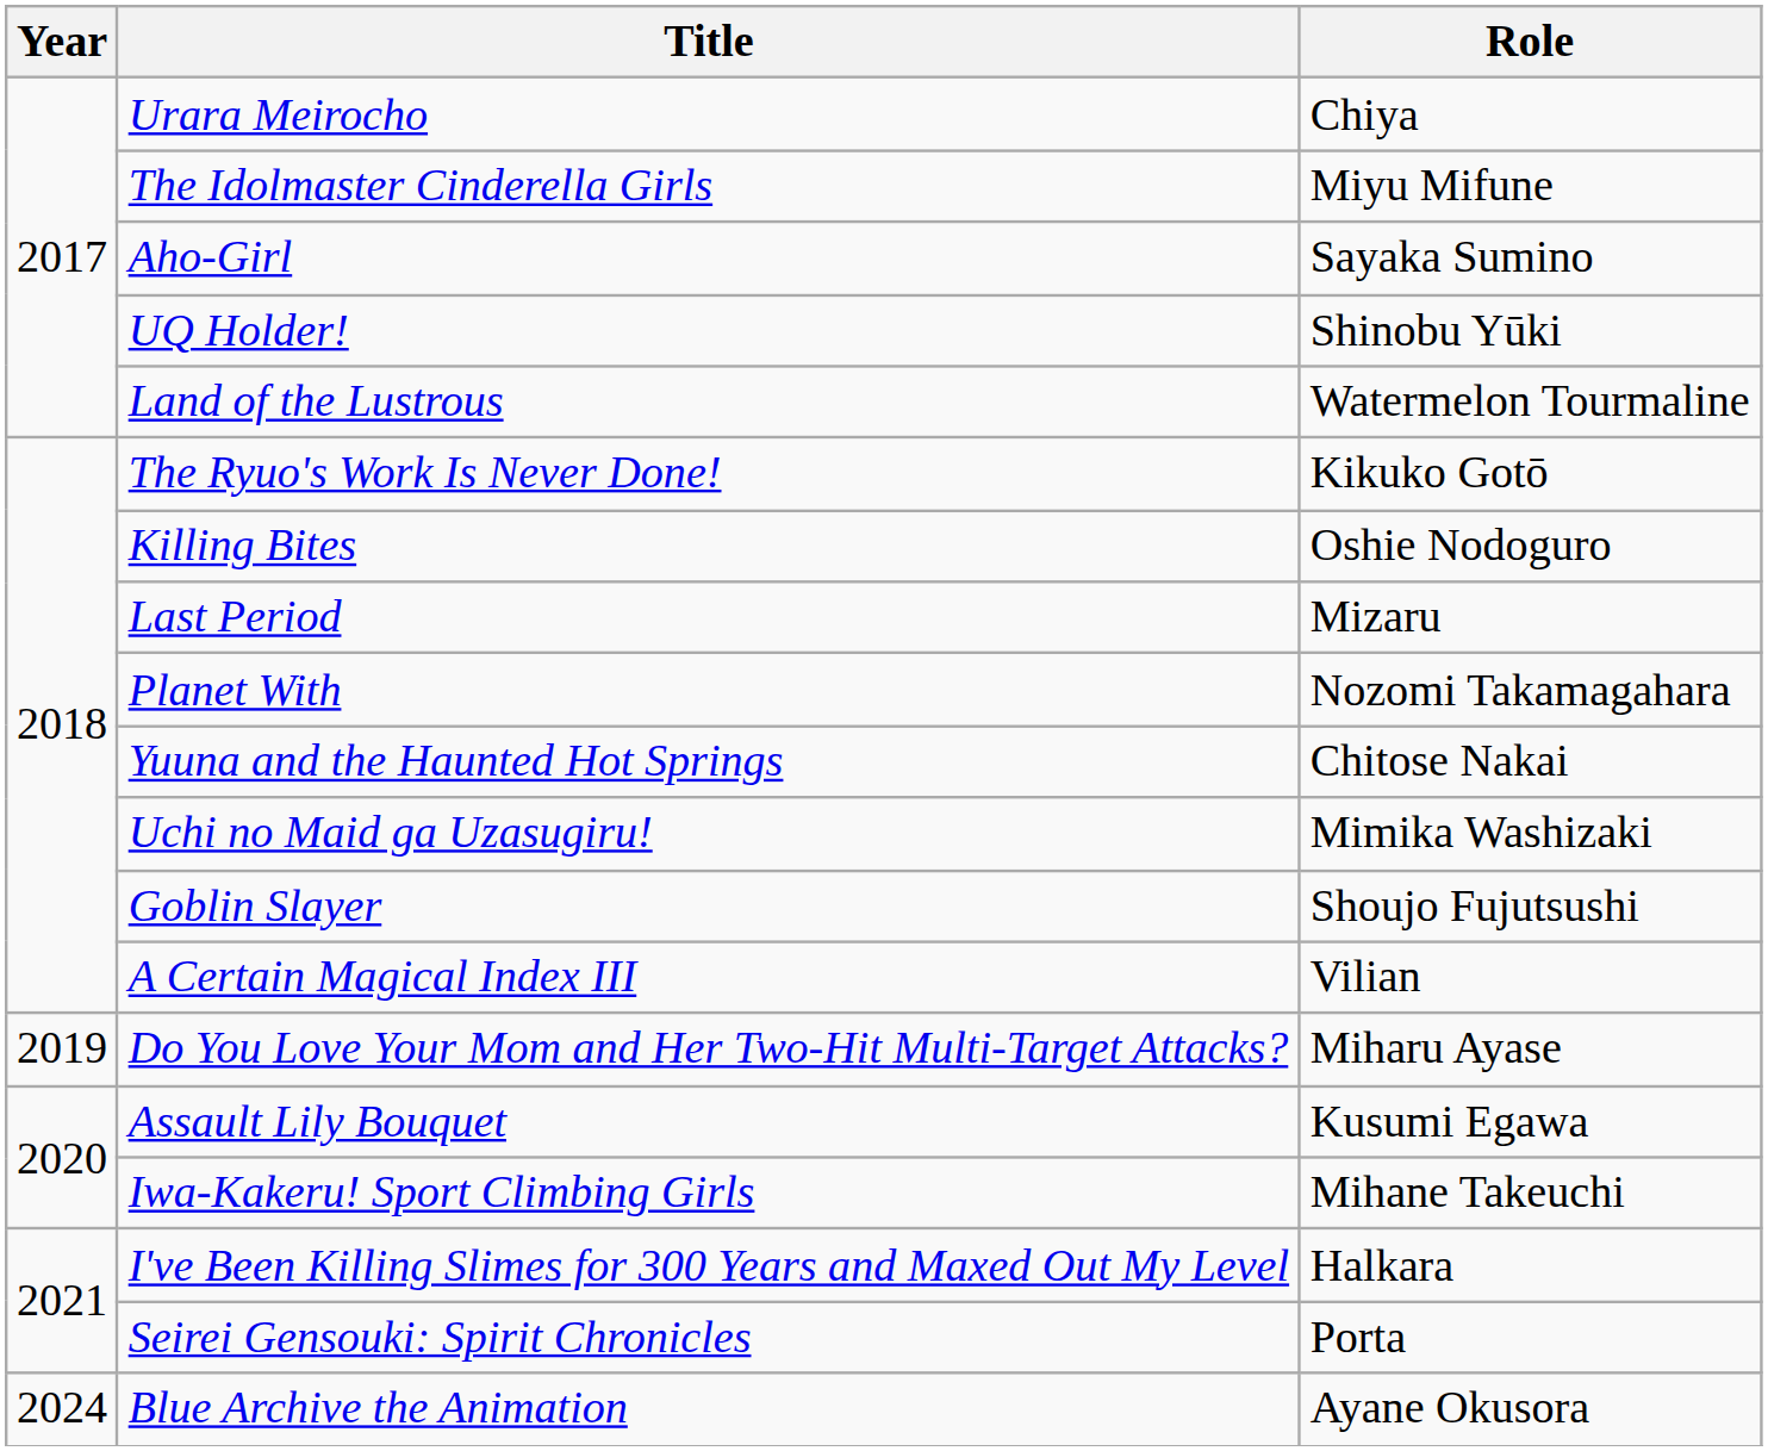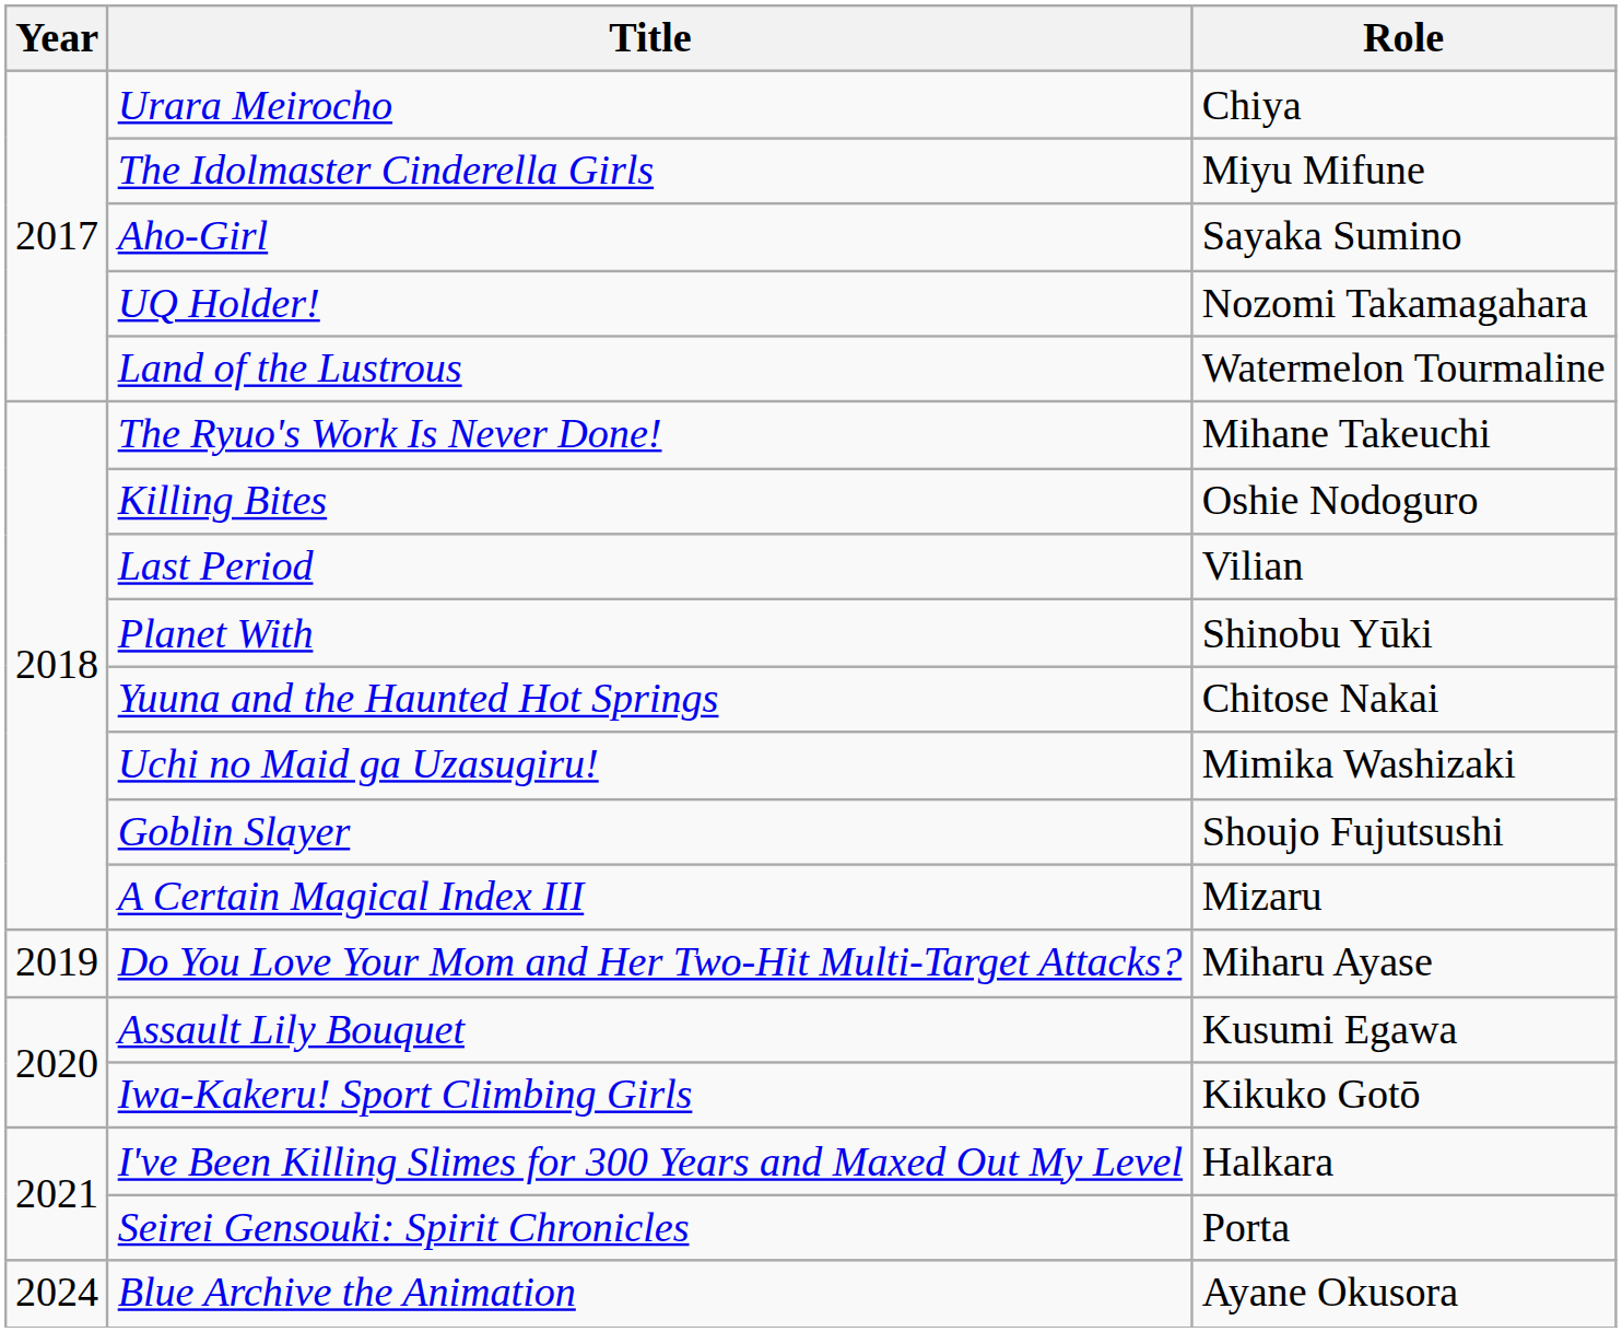UQ Holder! | Role: Shinobu Yūki -> Nozomi Takamagahara
The Ryuo's Work Is Never Done! | Role: Kikuko Gotō -> Mihane Takeuchi
Last Period | Role: Mizaru -> Vilian
Planet With | Role: Nozomi Takamagahara -> Shinobu Yūki
A Certain Magical Index III | Role: Vilian -> Mizaru
Iwa-Kakeru! Sport Climbing Girls | Role: Mihane Takeuchi -> Kikuko Gotō
